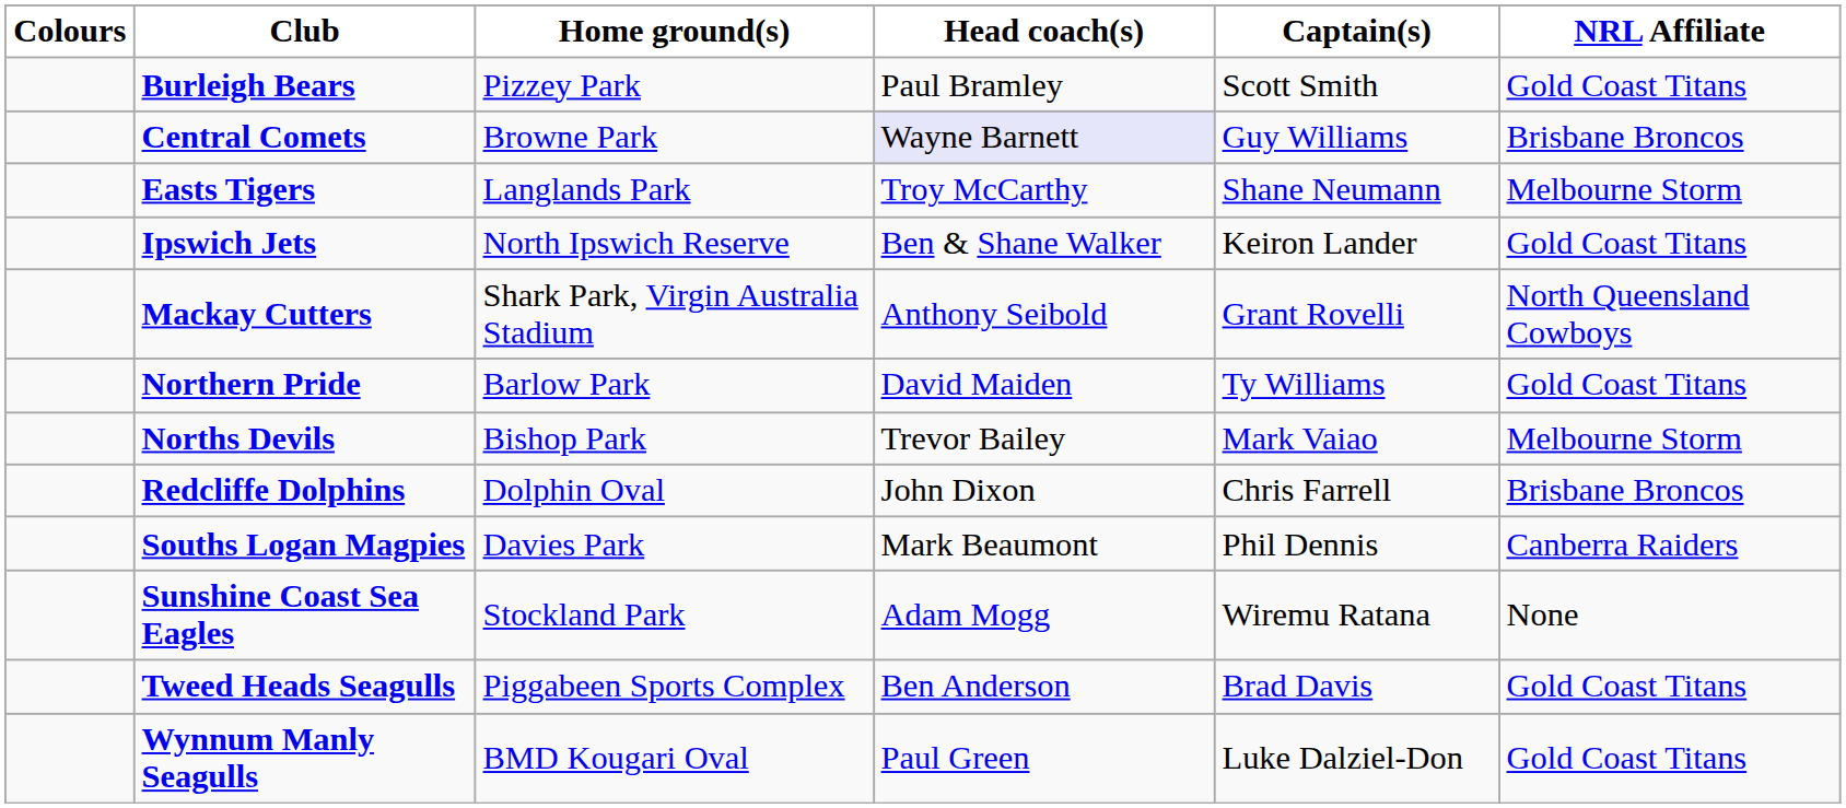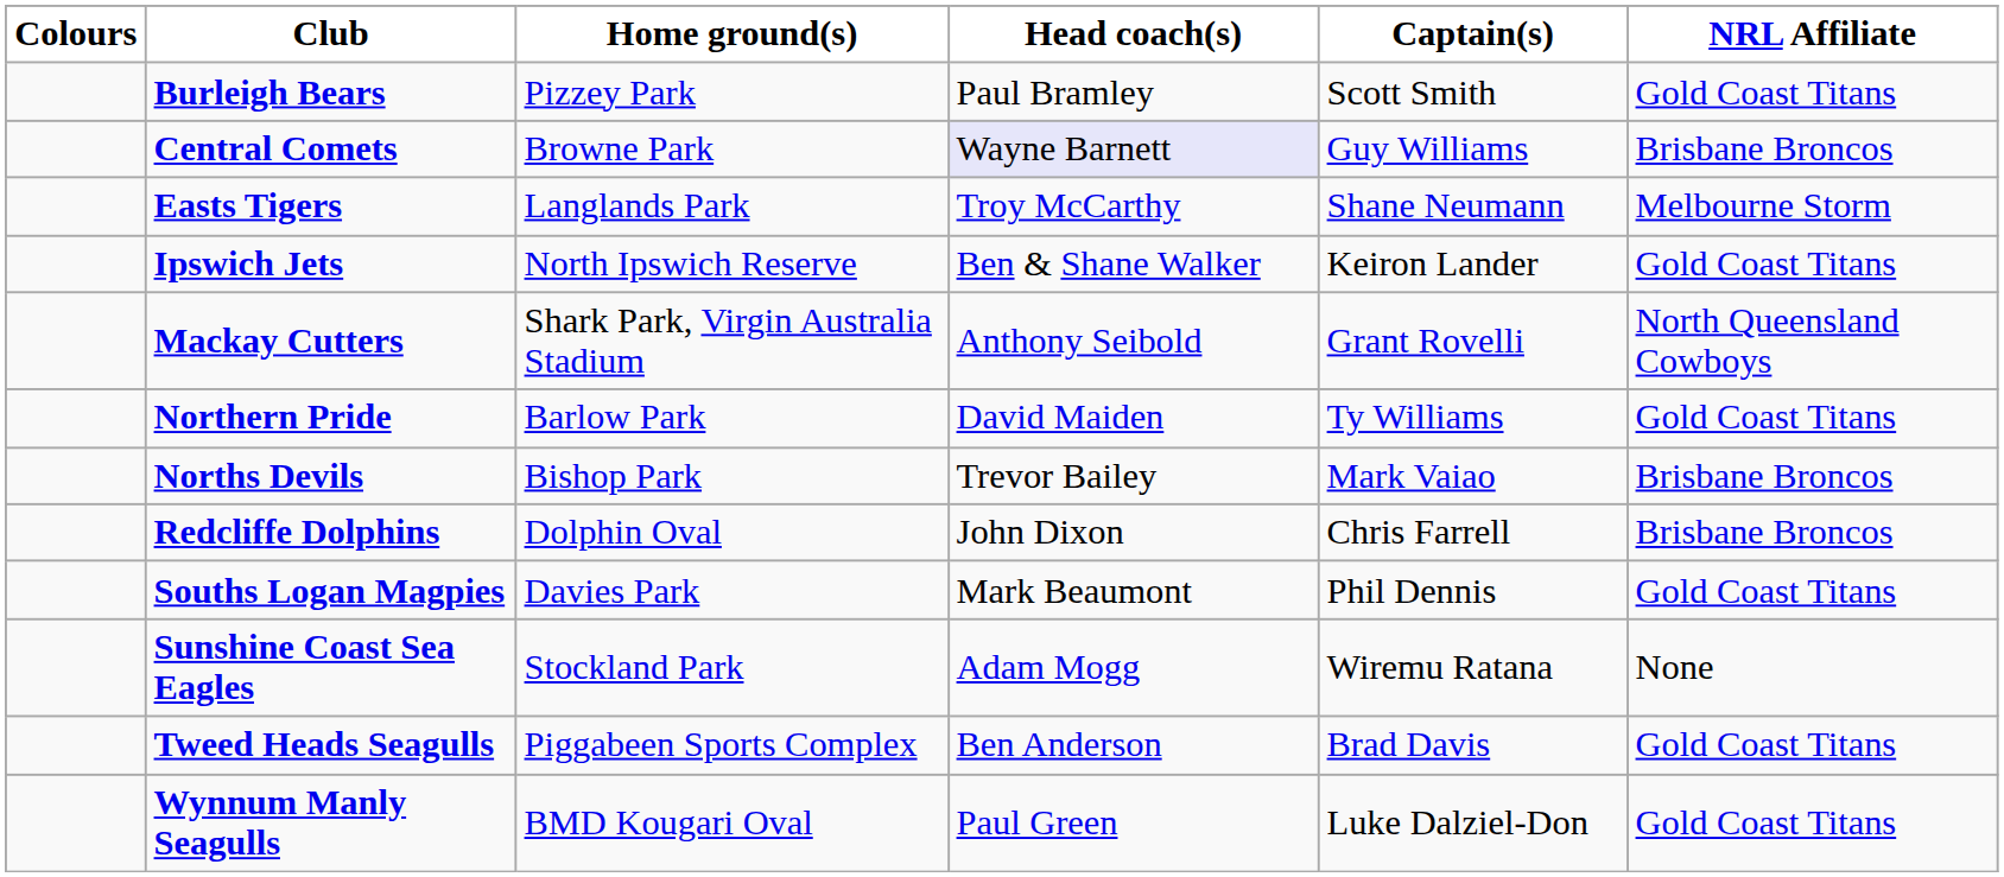Norths Devils | NRL Affiliate: Melbourne Storm -> Brisbane Broncos
Souths Logan Magpies | NRL Affiliate: Canberra Raiders -> Gold Coast Titans
